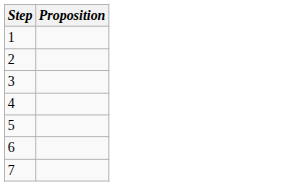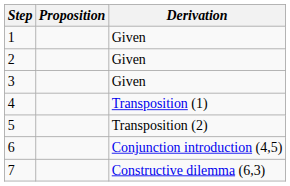+ column: Derivation | Given | Given | Given | Transposition (1) | Transposition (2) | Conjunction introduction (4,5) | Constructive dilemma (6,3)
